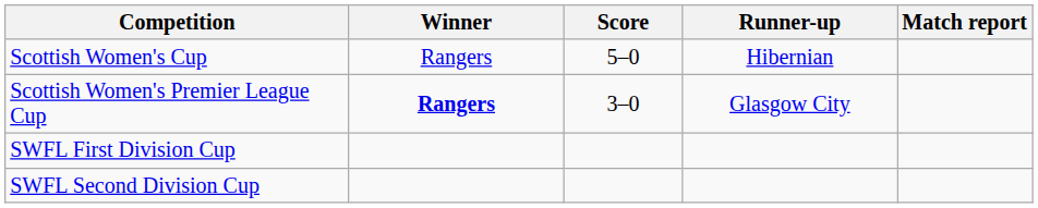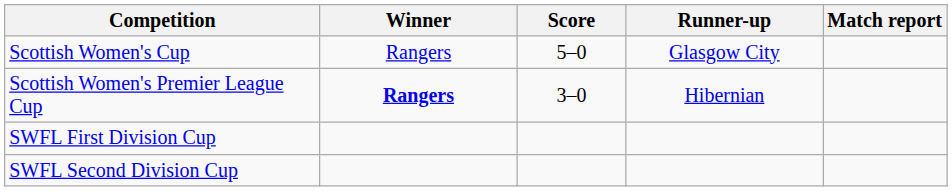Scottish Women's Cup | Runner-up: Hibernian -> Glasgow City
Scottish Women's Premier League Cup | Runner-up: Glasgow City -> Hibernian
